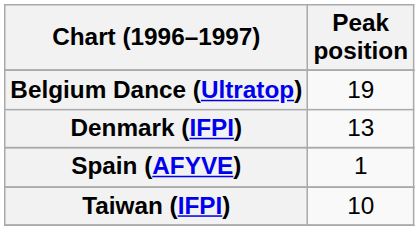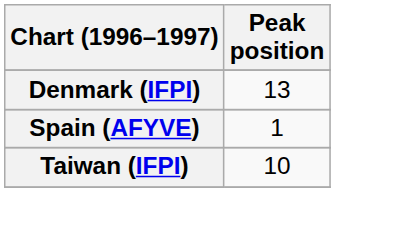- row: Belgium Dance (Ultratop) | 19
